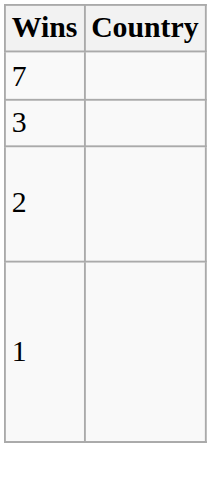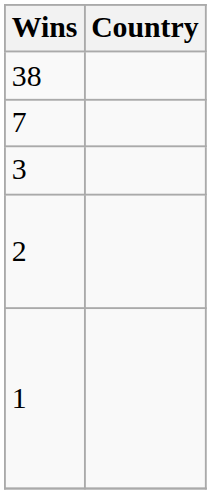+ row: 38
